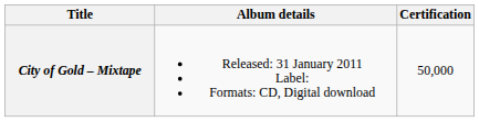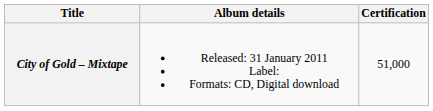City of Gold – Mixtape | Certification: 50,000 -> 51,000
